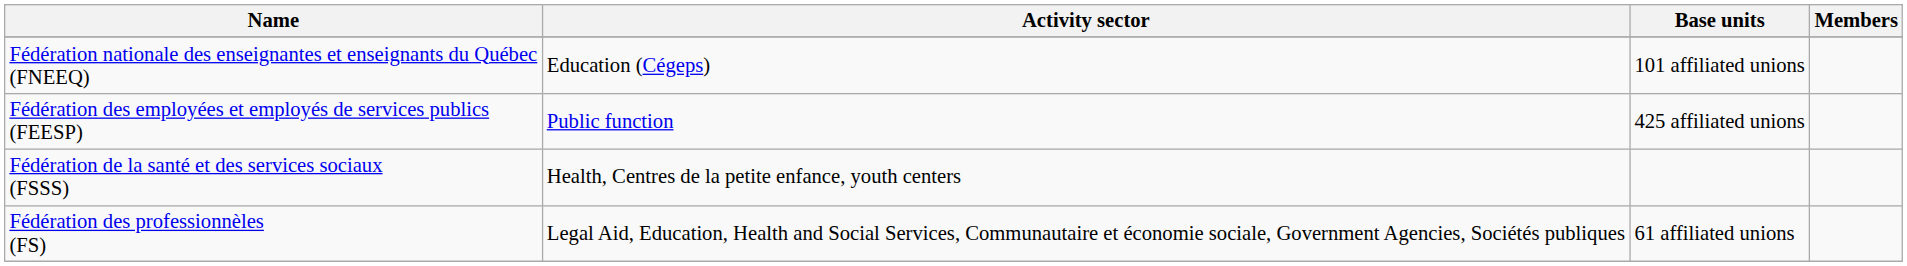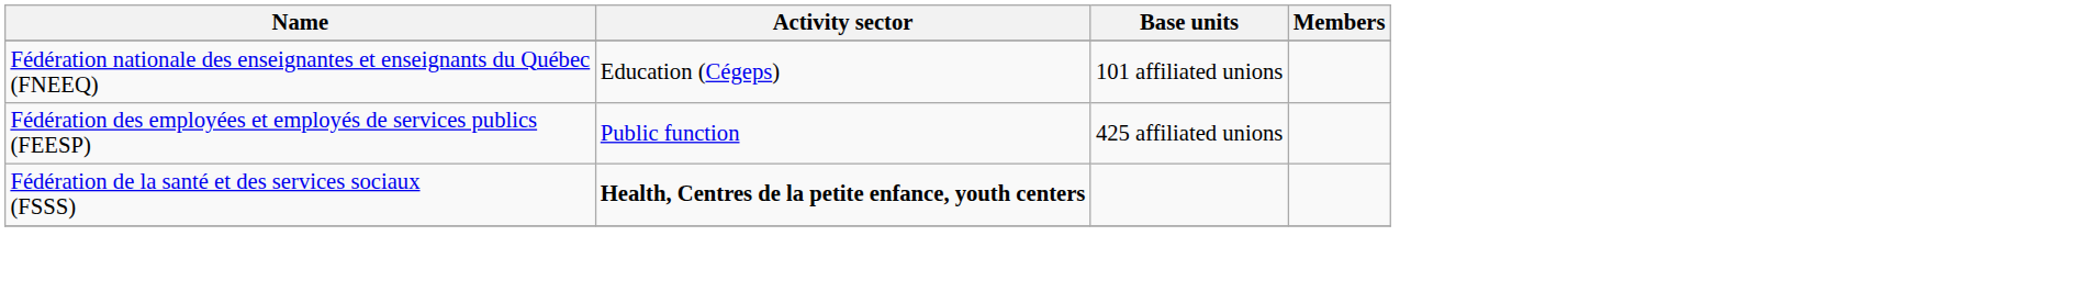Fédération de la santé et des services sociaux (FSSS) | Activity sector: normal -> bold
- row: Fédération des professionnèles (FS) | Legal Aid, Education, Health and Social Services, Communautaire et économie sociale, Government Agencies, Sociétés publiques | 61 affiliated unions
